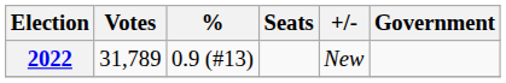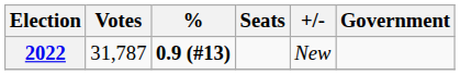2022 | Votes: 31,789 -> 31,787
2022 | %: normal -> bold
